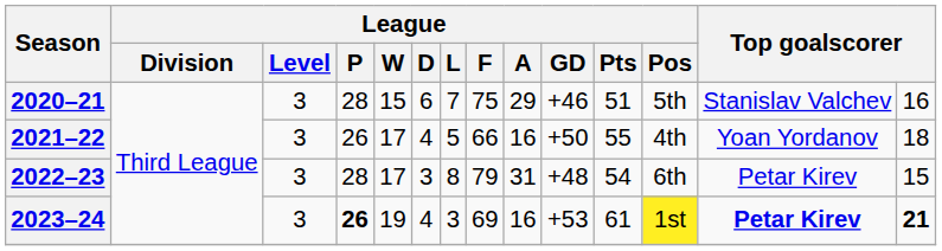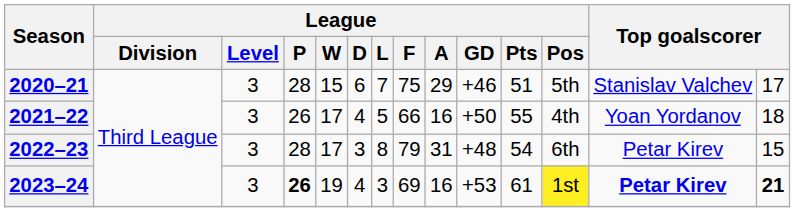2020–21 | column 14: 16 -> 17
